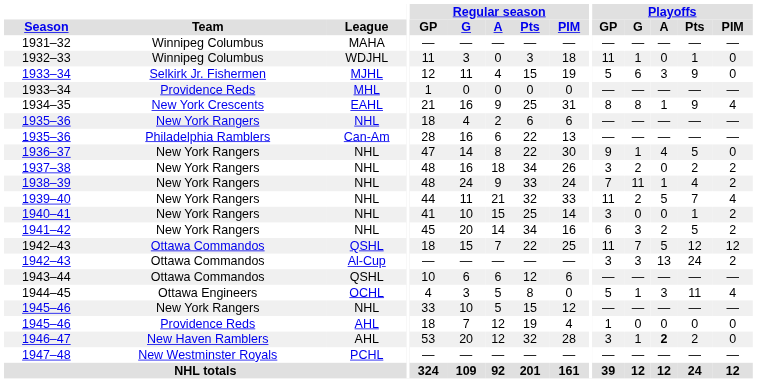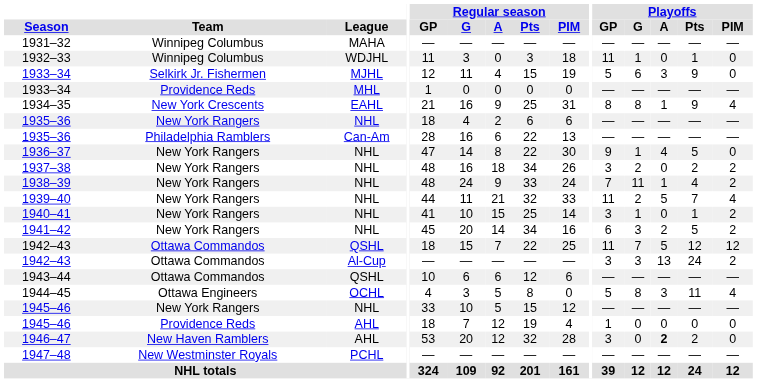1940–41 | Playoffs / G: 0 -> 1
1944–45 | Playoffs / G: 1 -> 8
1946–47 | Playoffs / G: 1 -> 0
